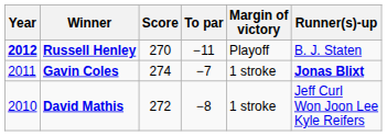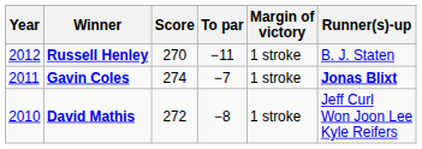Russell Henley | Year: bold -> normal
Russell Henley | Margin of victory: Playoff -> 1 stroke
